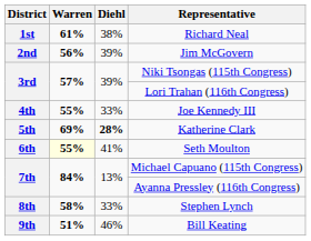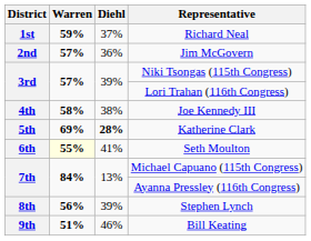Richard Neal | Warren: 61% -> 59%
Richard Neal | Diehl: 38% -> 37%
Jim McGovern | Warren: 56% -> 57%
Jim McGovern | Diehl: 39% -> 36%
Joe Kennedy III | Warren: 55% -> 58%
Joe Kennedy III | Diehl: 33% -> 38%
Stephen Lynch | Warren: 58% -> 56%
Stephen Lynch | Diehl: 33% -> 39%
